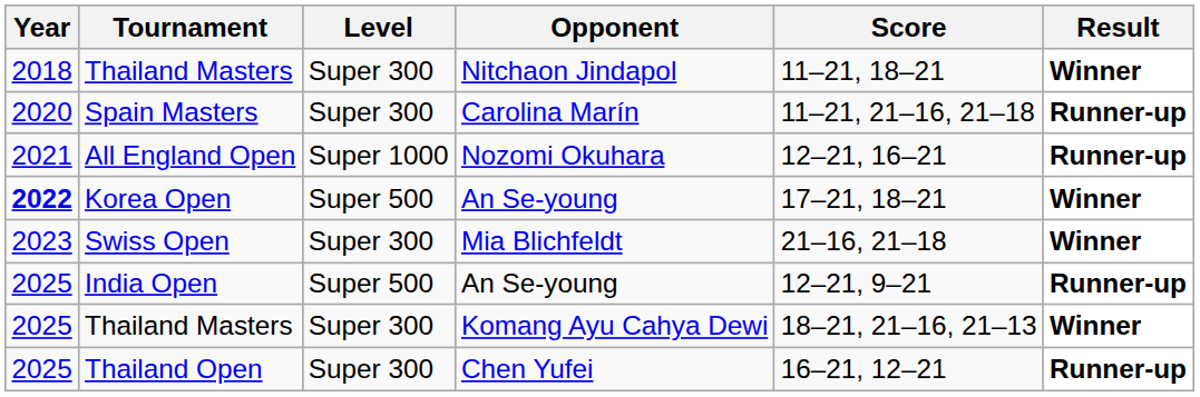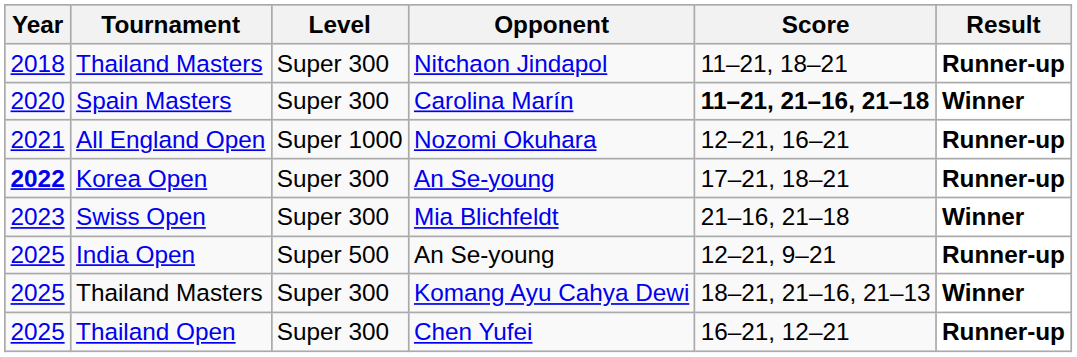Thailand Masters / Nitchaon Jindapol | Result: Winner -> Runner-up
Spain Masters | Score: normal -> bold
Spain Masters | Result: Runner-up -> Winner
Korea Open | Level: Super 500 -> Super 300
Korea Open | Result: Winner -> Runner-up
